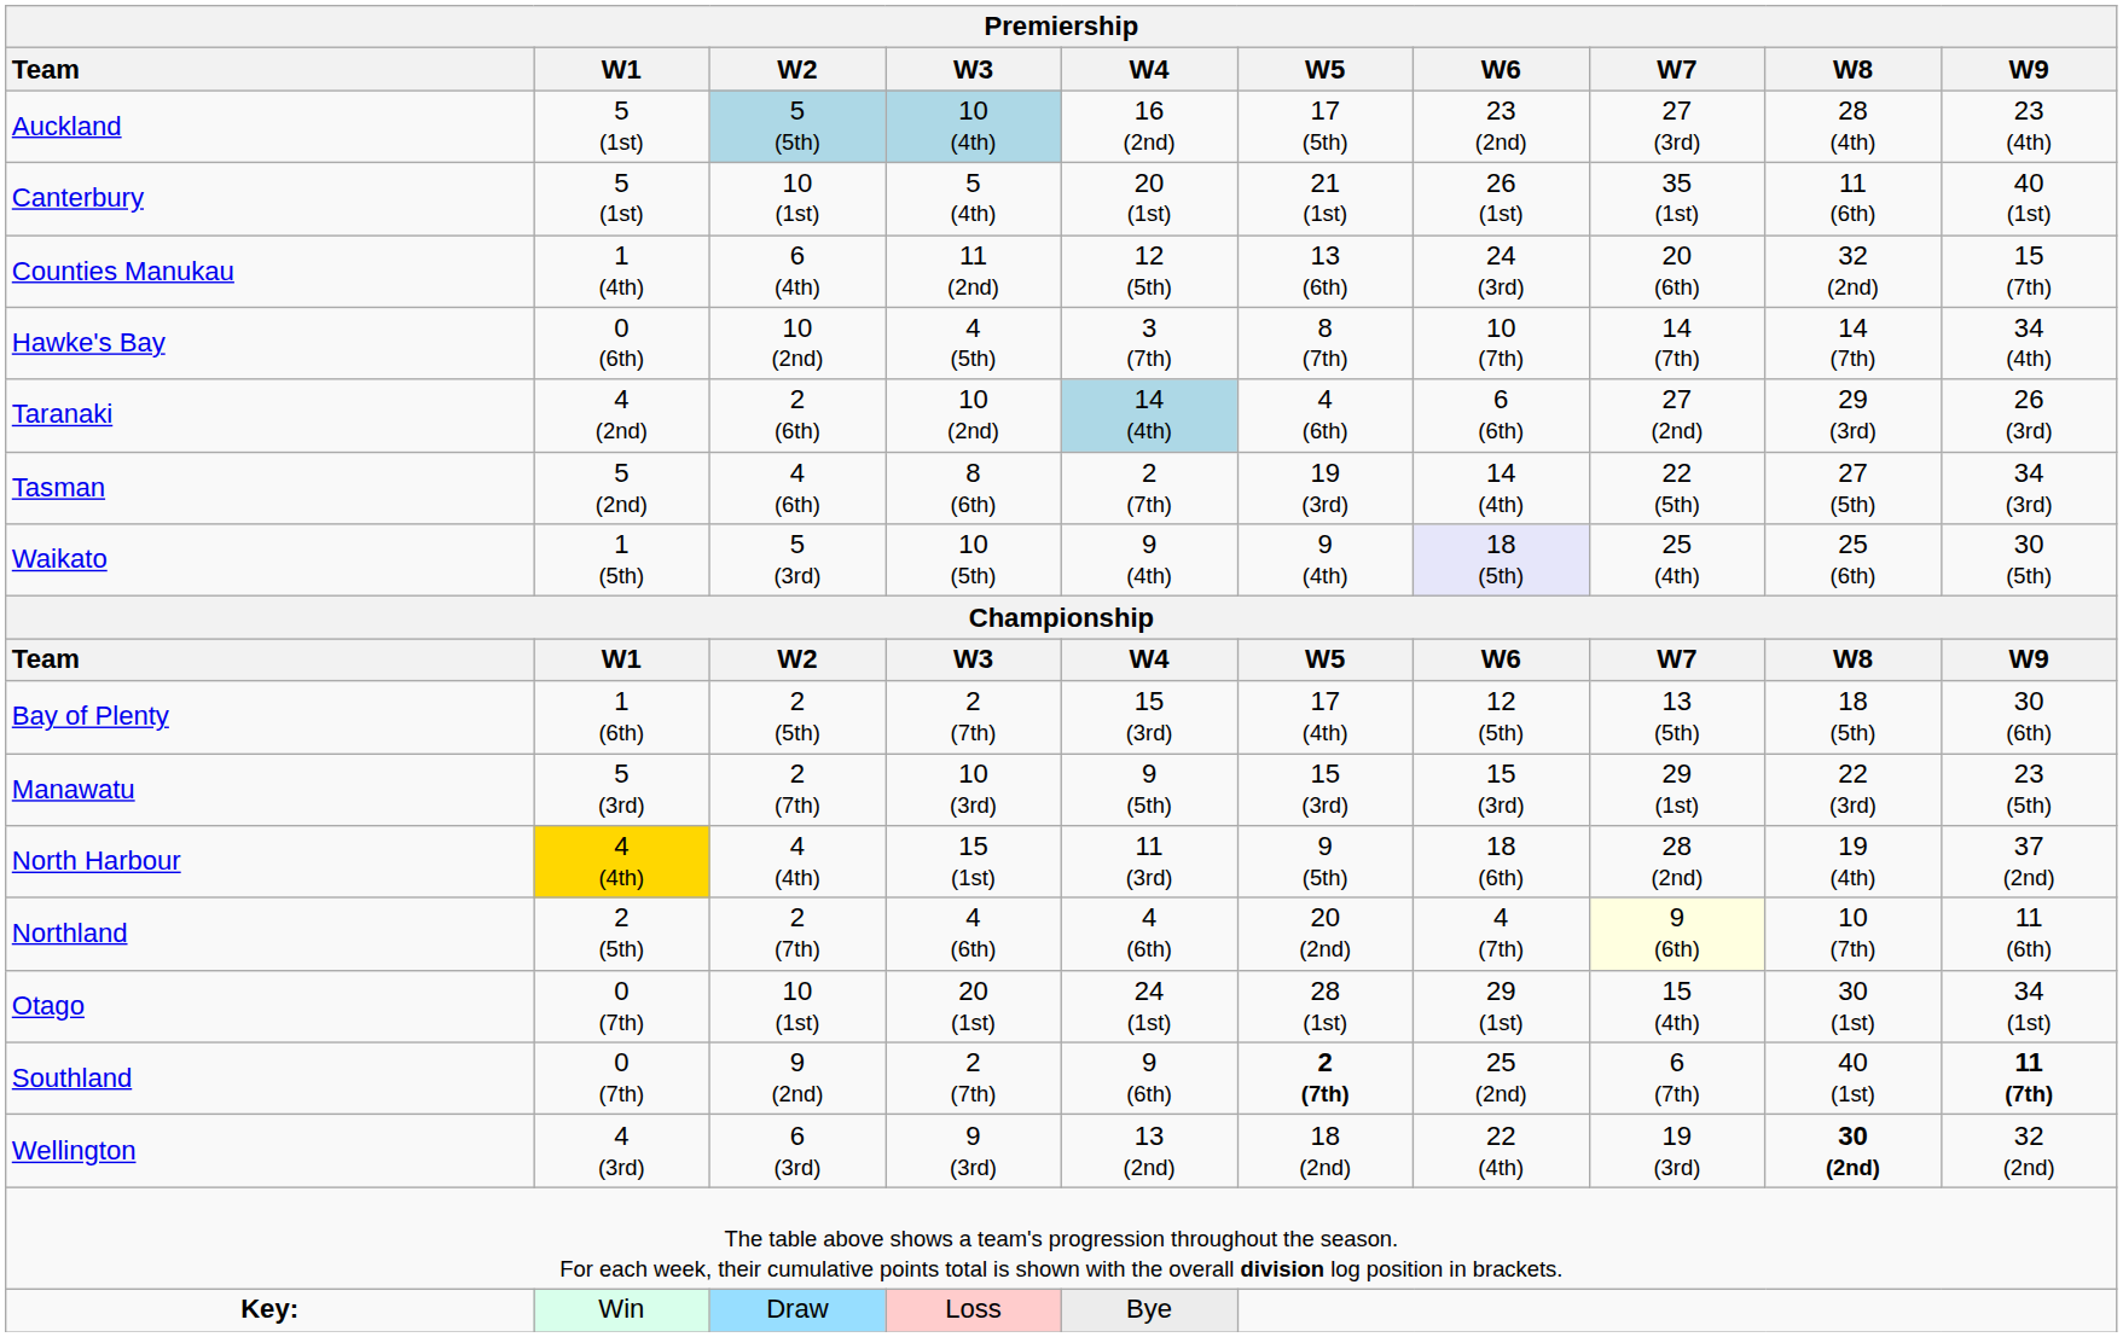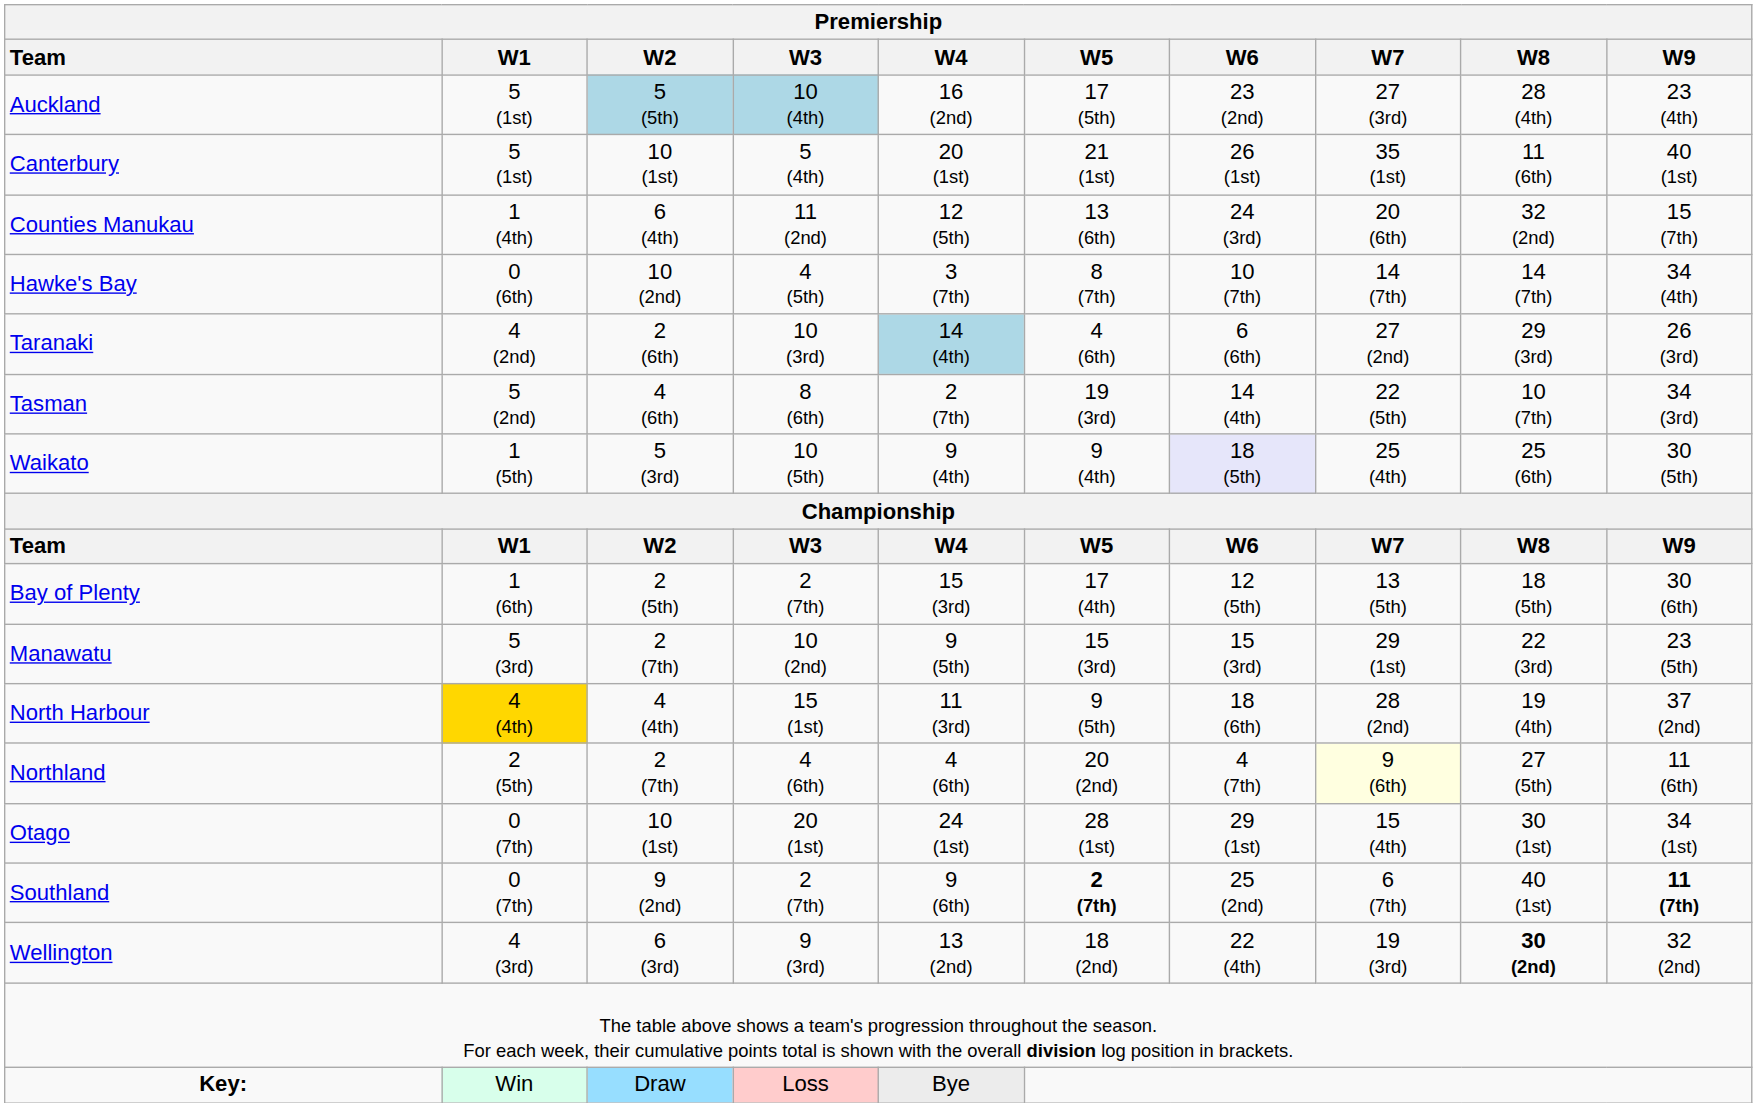Taranaki | W3: 10 (2nd) -> 10 (3rd)
Tasman | W8: 27 (5th) -> 10 (7th)
Manawatu | W3: 10 (3rd) -> 10 (2nd)
Northland | W8: 10 (7th) -> 27 (5th)
